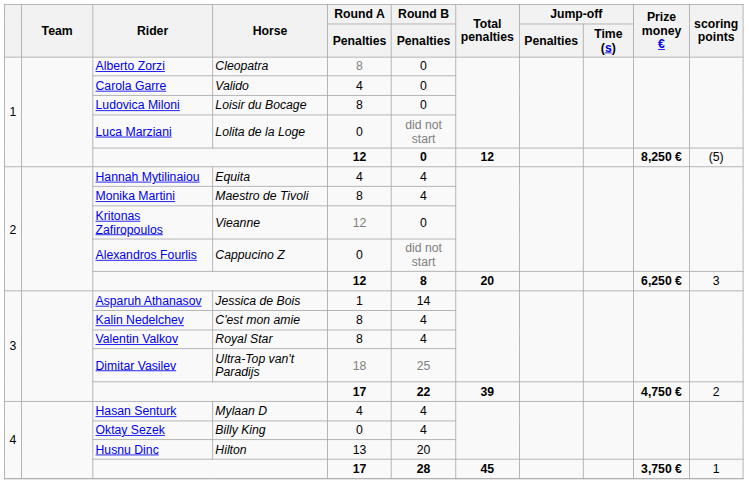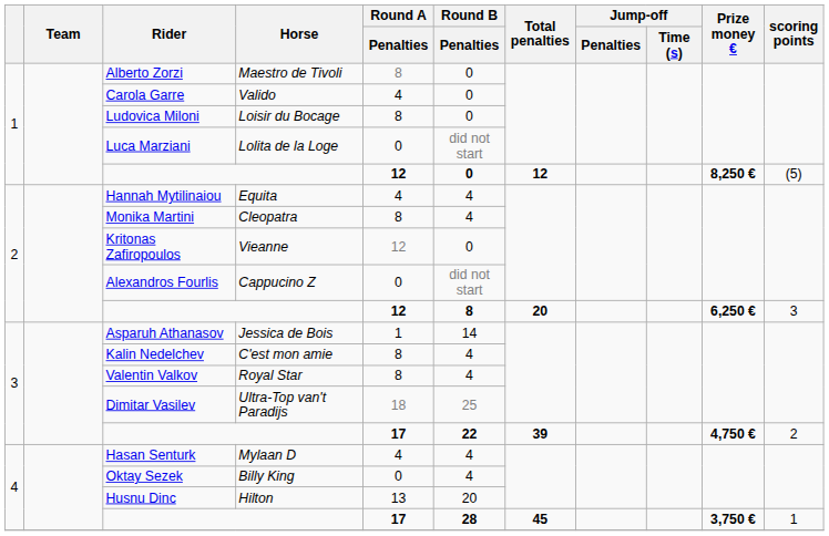Alberto Zorzi | Horse: Cleopatra -> Maestro de Tivoli
Monika Martini | Horse: Maestro de Tivoli -> Cleopatra
